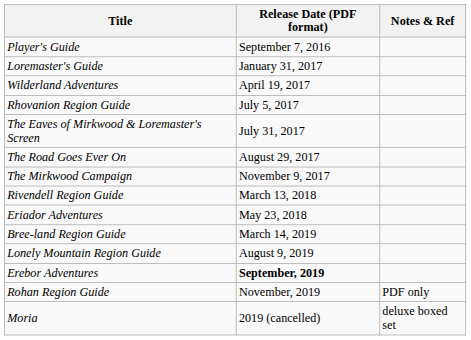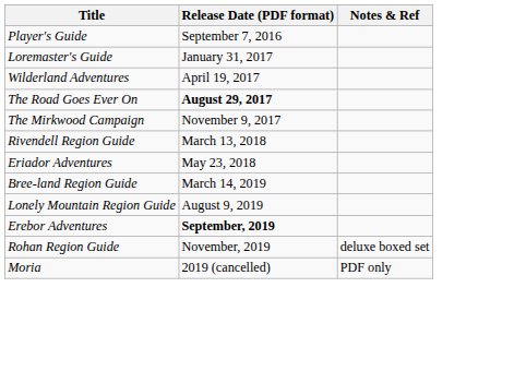- row: Rhovanion Region Guide | July 5, 2017
- row: The Eaves of Mirkwood & Loremaster's Screen | July 31, 2017
The Road Goes Ever On | Release Date (PDF format): normal -> bold
Rohan Region Guide | Notes & Ref: PDF only -> deluxe boxed set
Moria | Notes & Ref: deluxe boxed set -> PDF only
